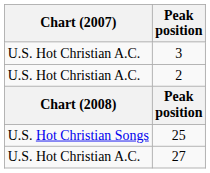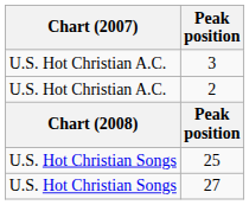27 | Chart (2007): U.S. Hot Christian A.C. -> U.S. Hot Christian Songs
